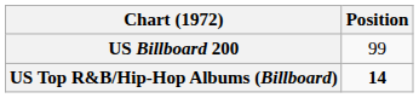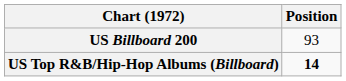US Billboard 200 | Position: 99 -> 93
